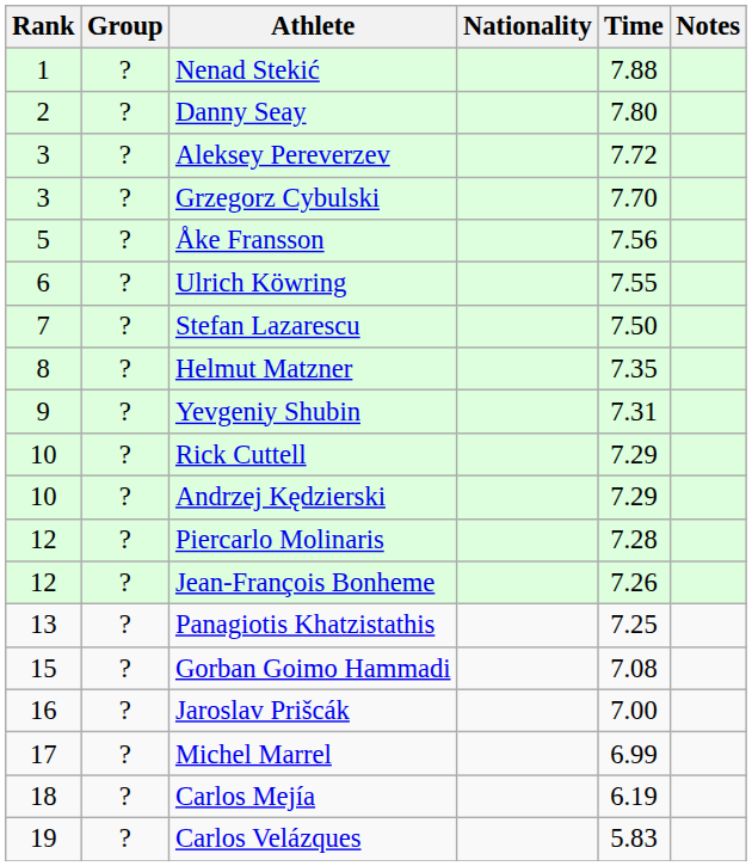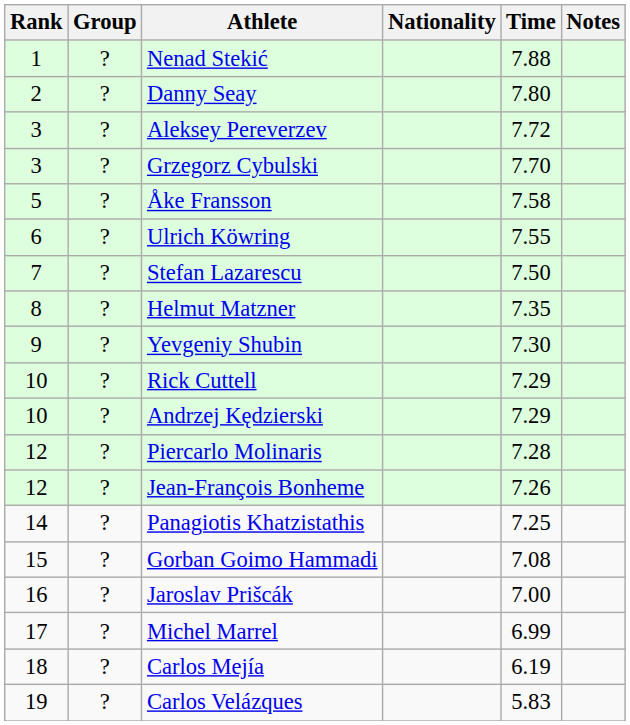Åke Fransson | Time: 7.56 -> 7.58
Yevgeniy Shubin | Time: 7.31 -> 7.30
Panagiotis Khatzistathis | Rank: 13 -> 14
